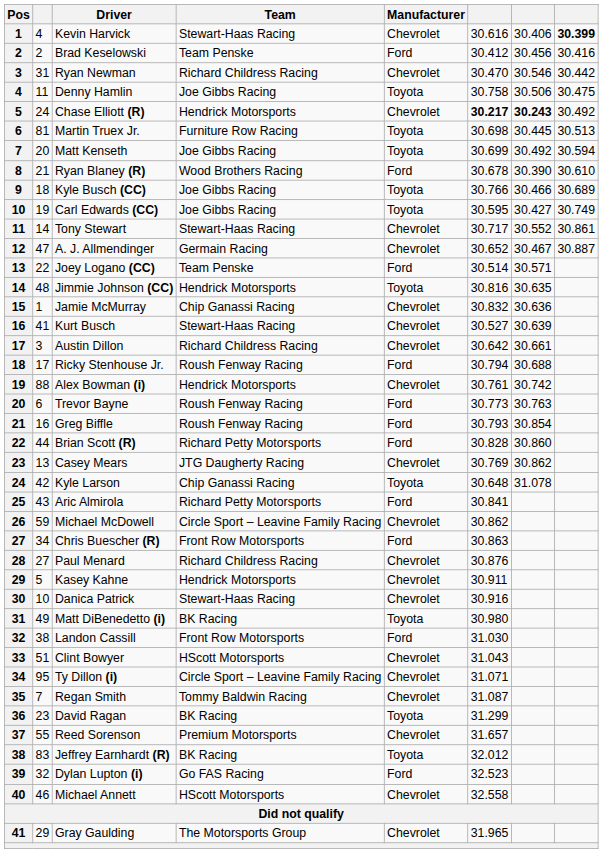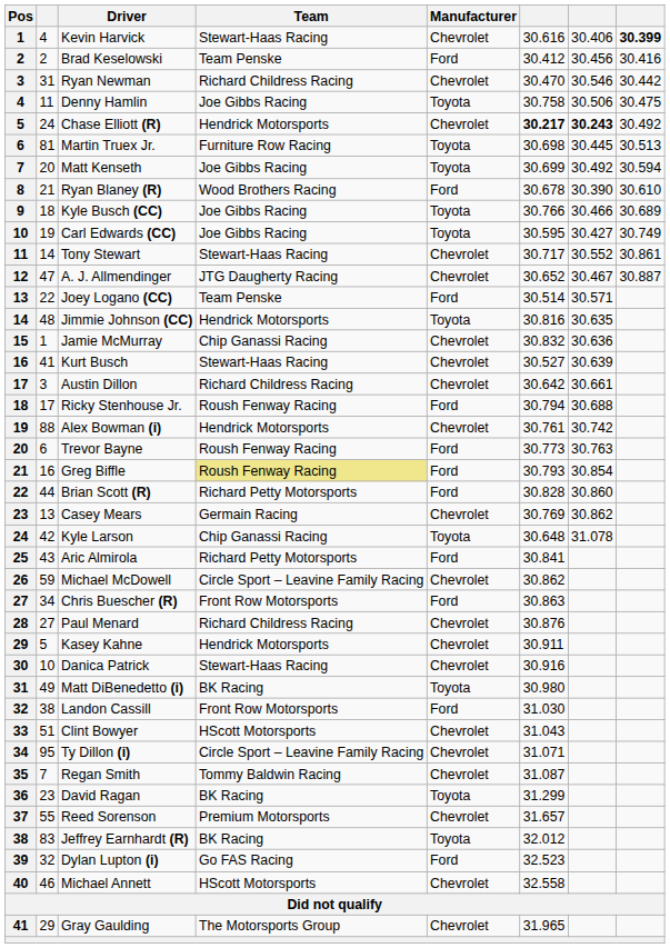A. J. Allmendinger | Team: Germain Racing -> JTG Daugherty Racing
Greg Biffle | Team: no background -> khaki background
Casey Mears | Team: JTG Daugherty Racing -> Germain Racing
